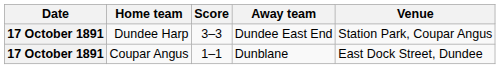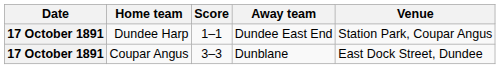Dundee Harp | Score: 3–3 -> 1–1
Coupar Angus | Score: 1–1 -> 3–3
